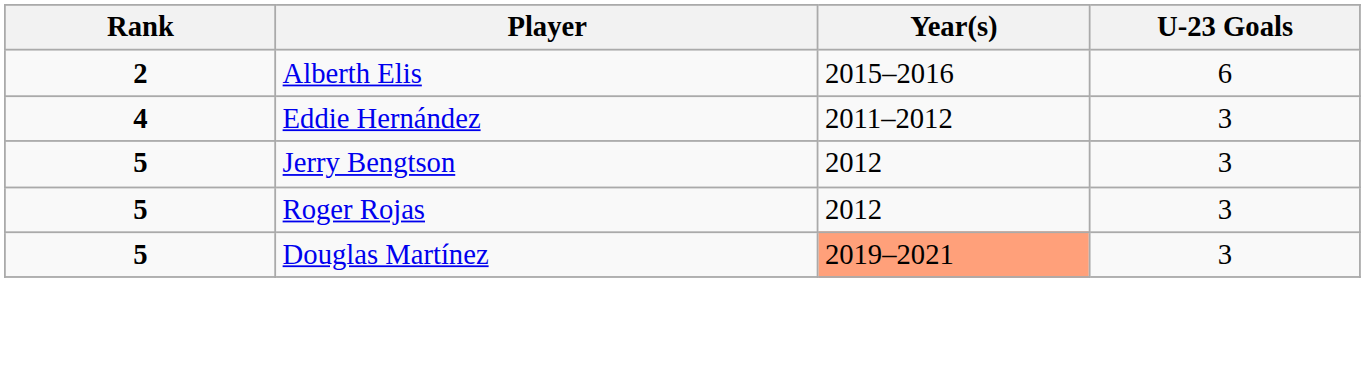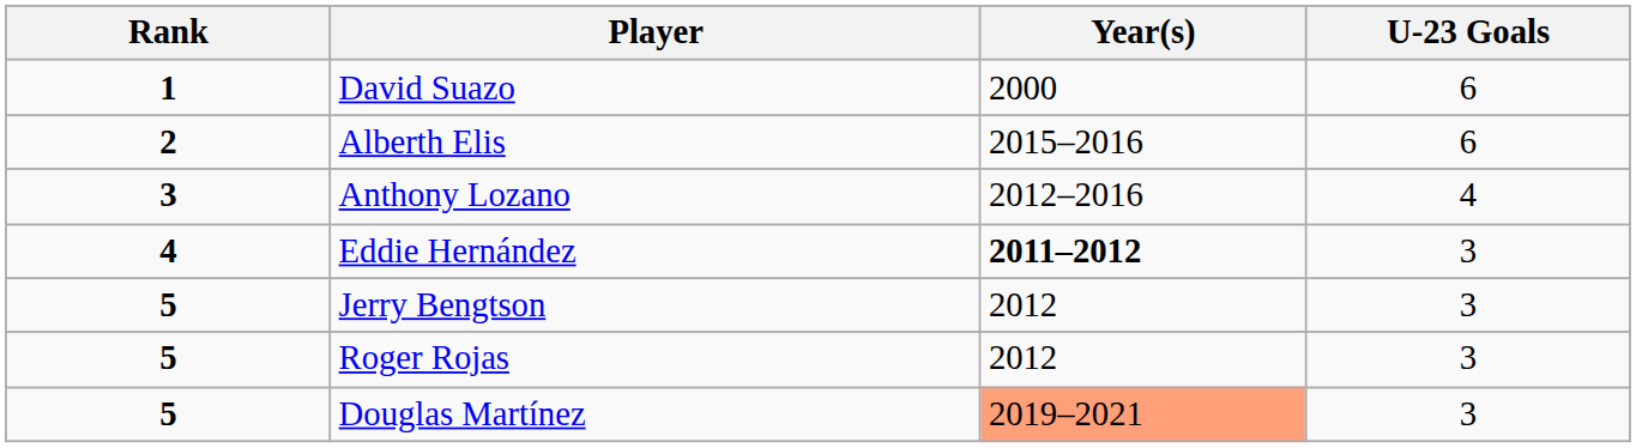+ row: 1 | David Suazo | 2000 | 6
+ row: 3 | Anthony Lozano | 2012–2016 | 4
Eddie Hernández | Year(s): normal -> bold
